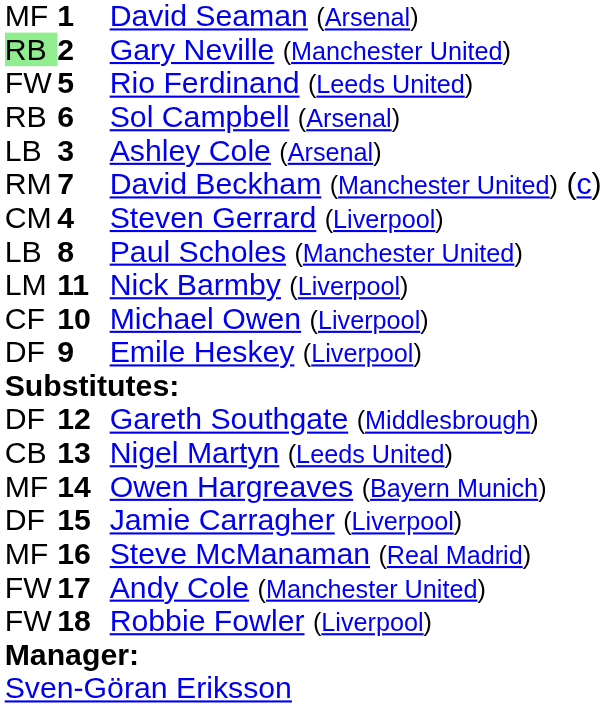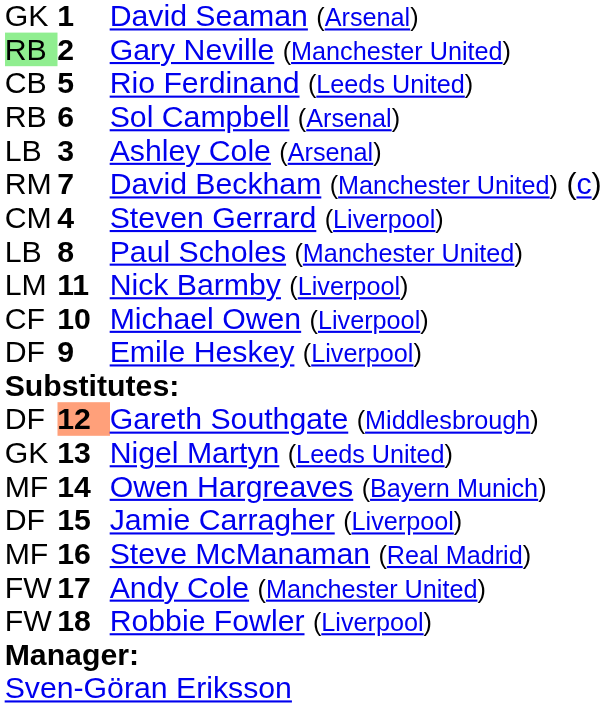David Seaman (Arsenal) | column 1: MF -> GK
Rio Ferdinand (Leeds United) | column 1: FW -> CB
Gareth Southgate (Middlesbrough) | column 2: no background -> lightsalmon background
Nigel Martyn (Leeds United) | column 1: CB -> GK
